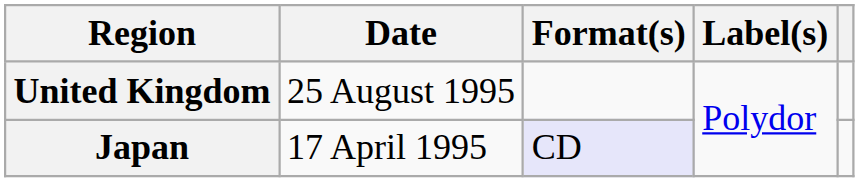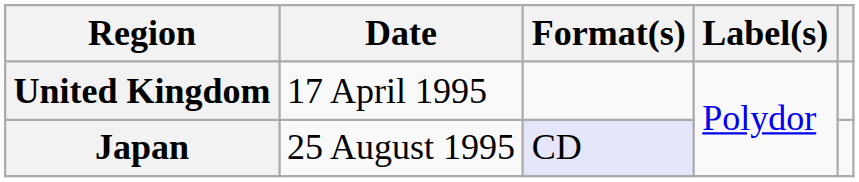United Kingdom | Date: 25 August 1995 -> 17 April 1995
Japan | Date: 17 April 1995 -> 25 August 1995
